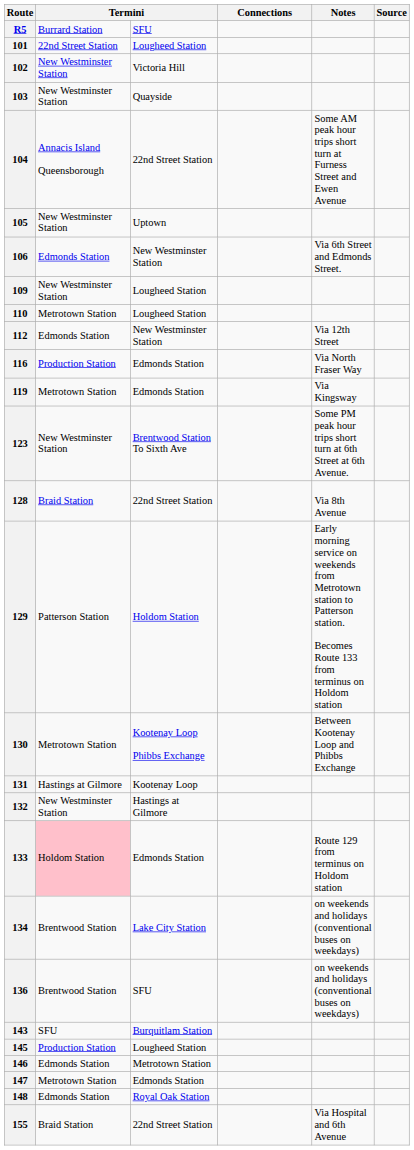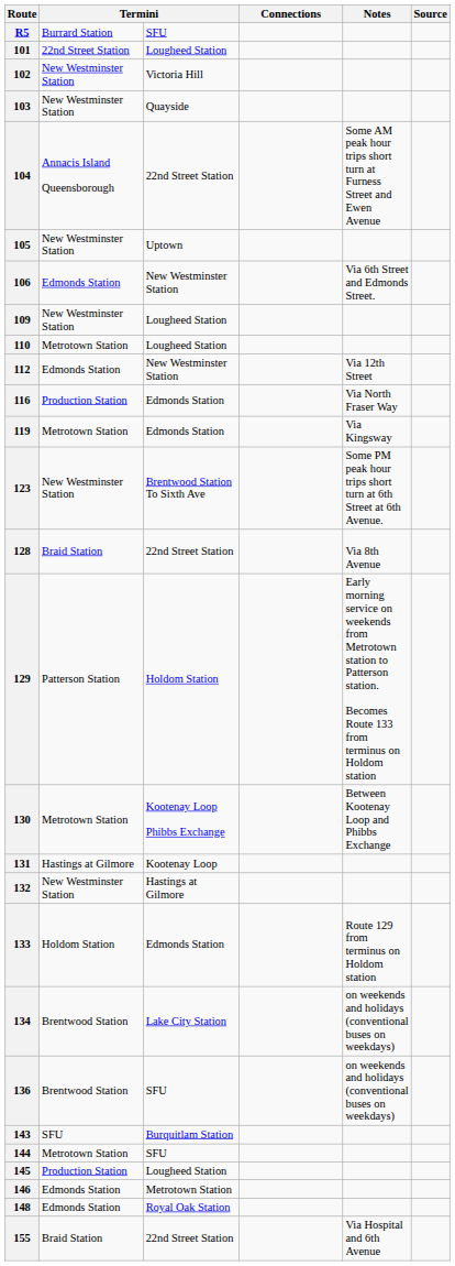133 | column 2: pink background -> no background
+ row: 144 | Metrotown Station | SFU
- row: 147 | Metrotown Station | Edmonds Station
